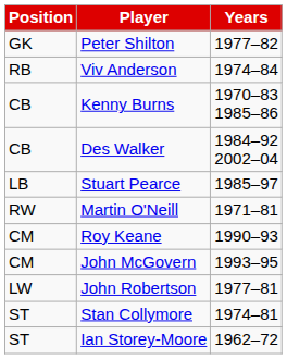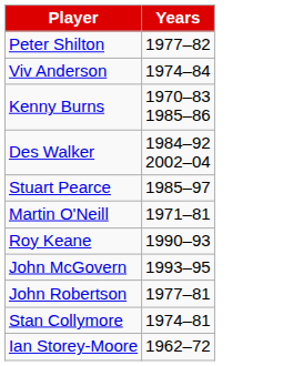- column: Position | GK | RB | CB | CB | LB | RW | CM | CM | LW | ST | ST
